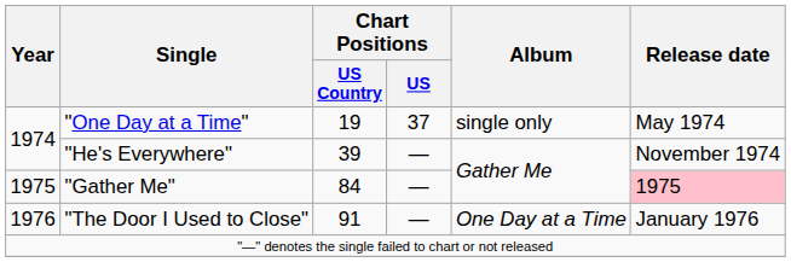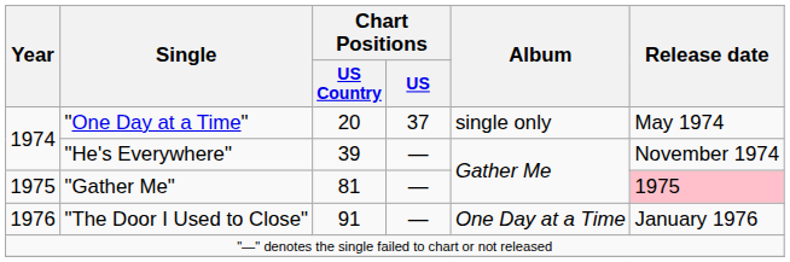"One Day at a Time" | Chart Positions / US Country: 19 -> 20
"Gather Me" | Chart Positions / US Country: 84 -> 81
